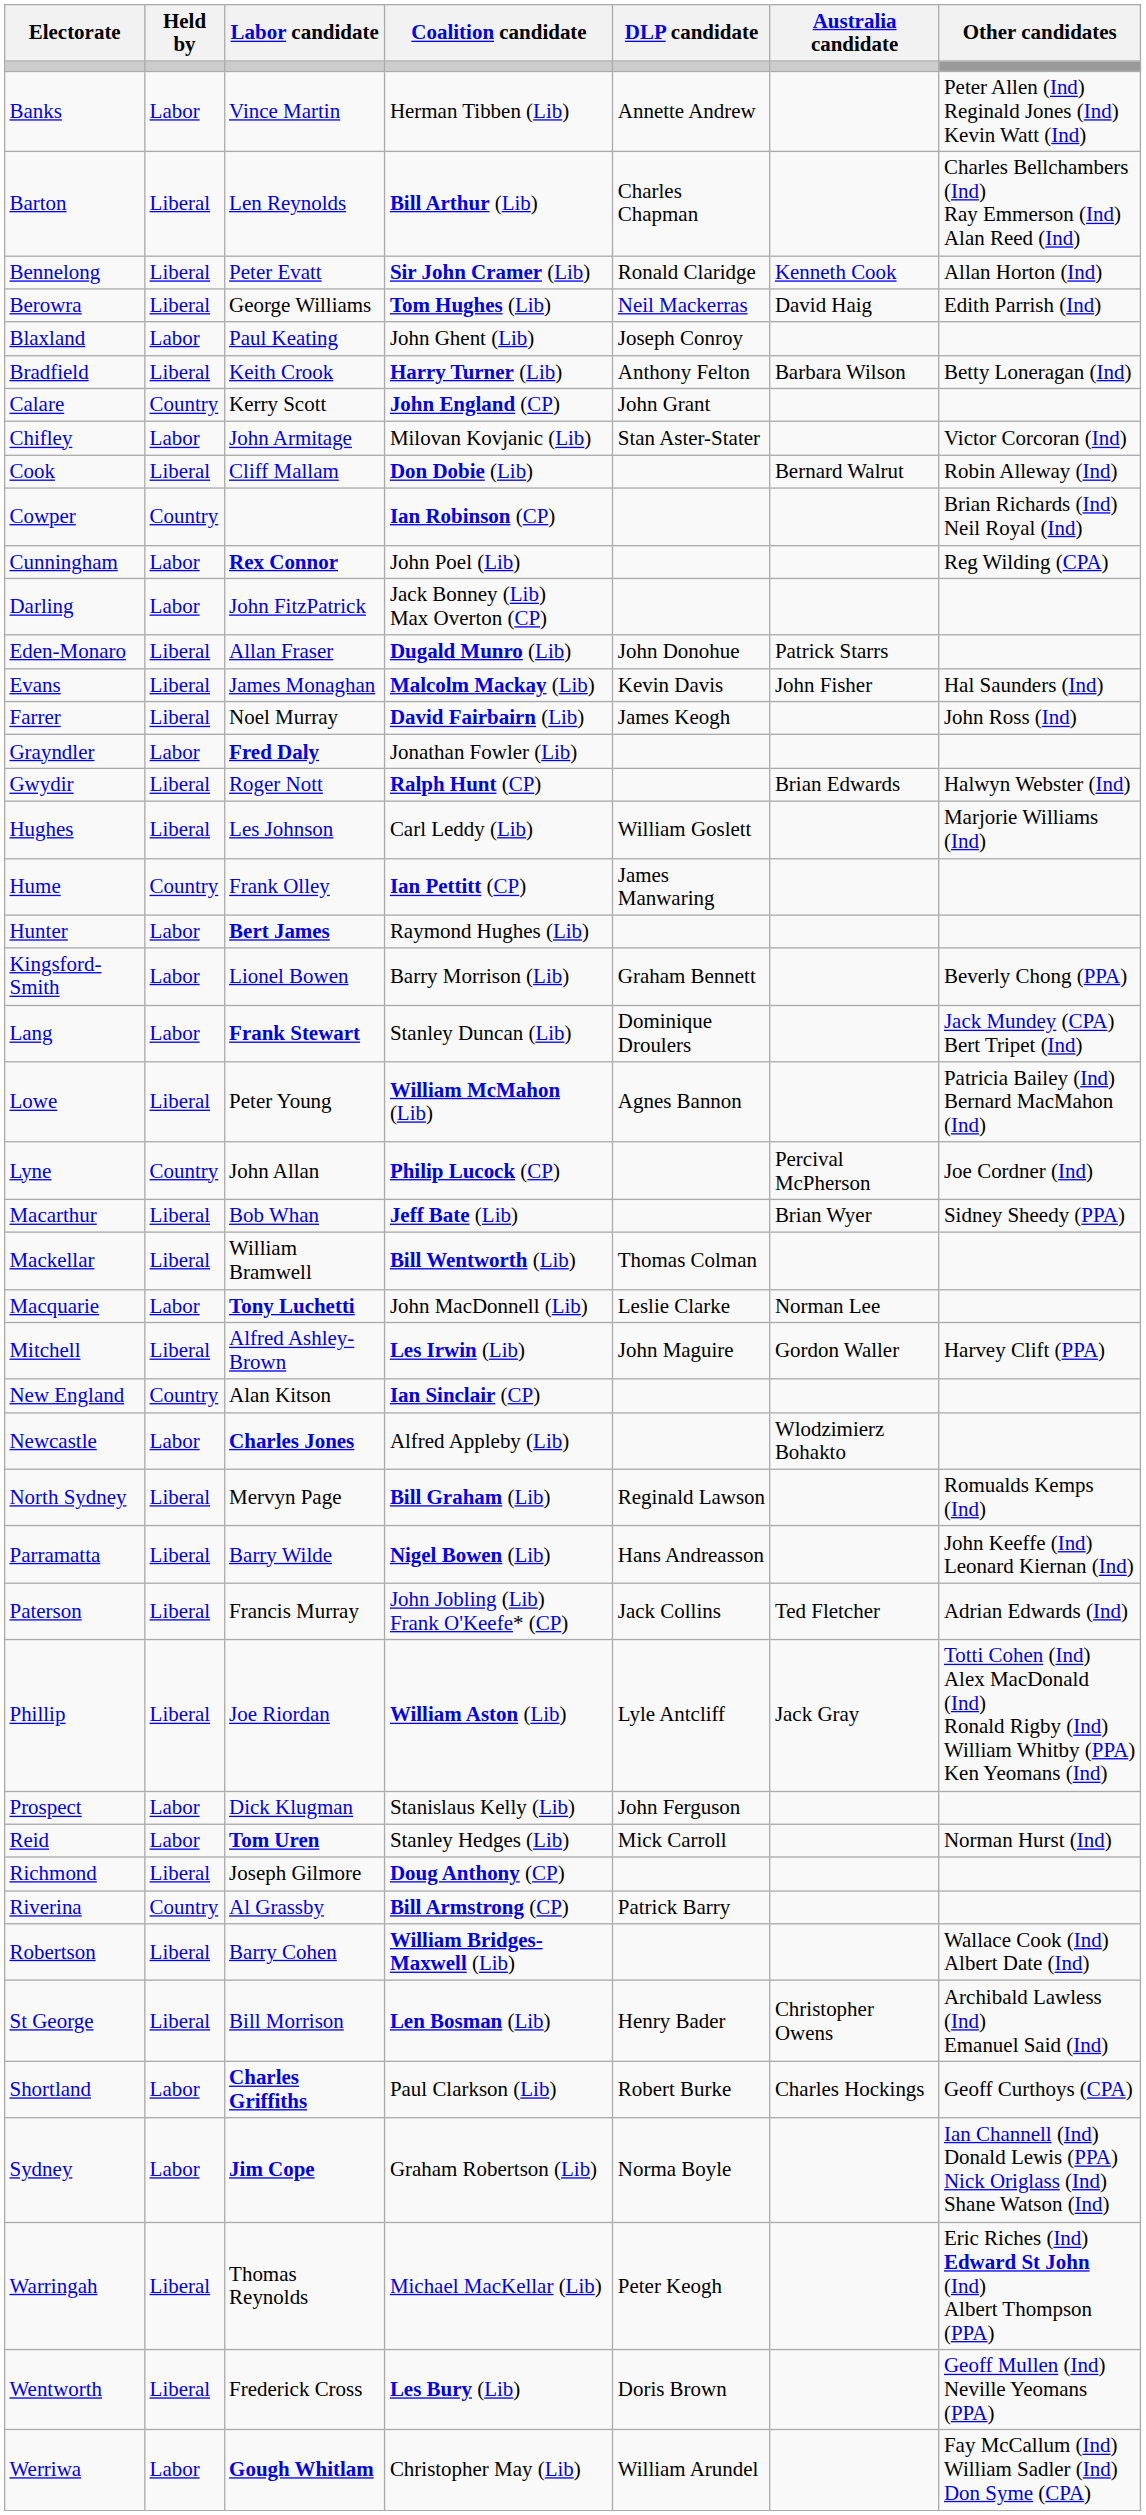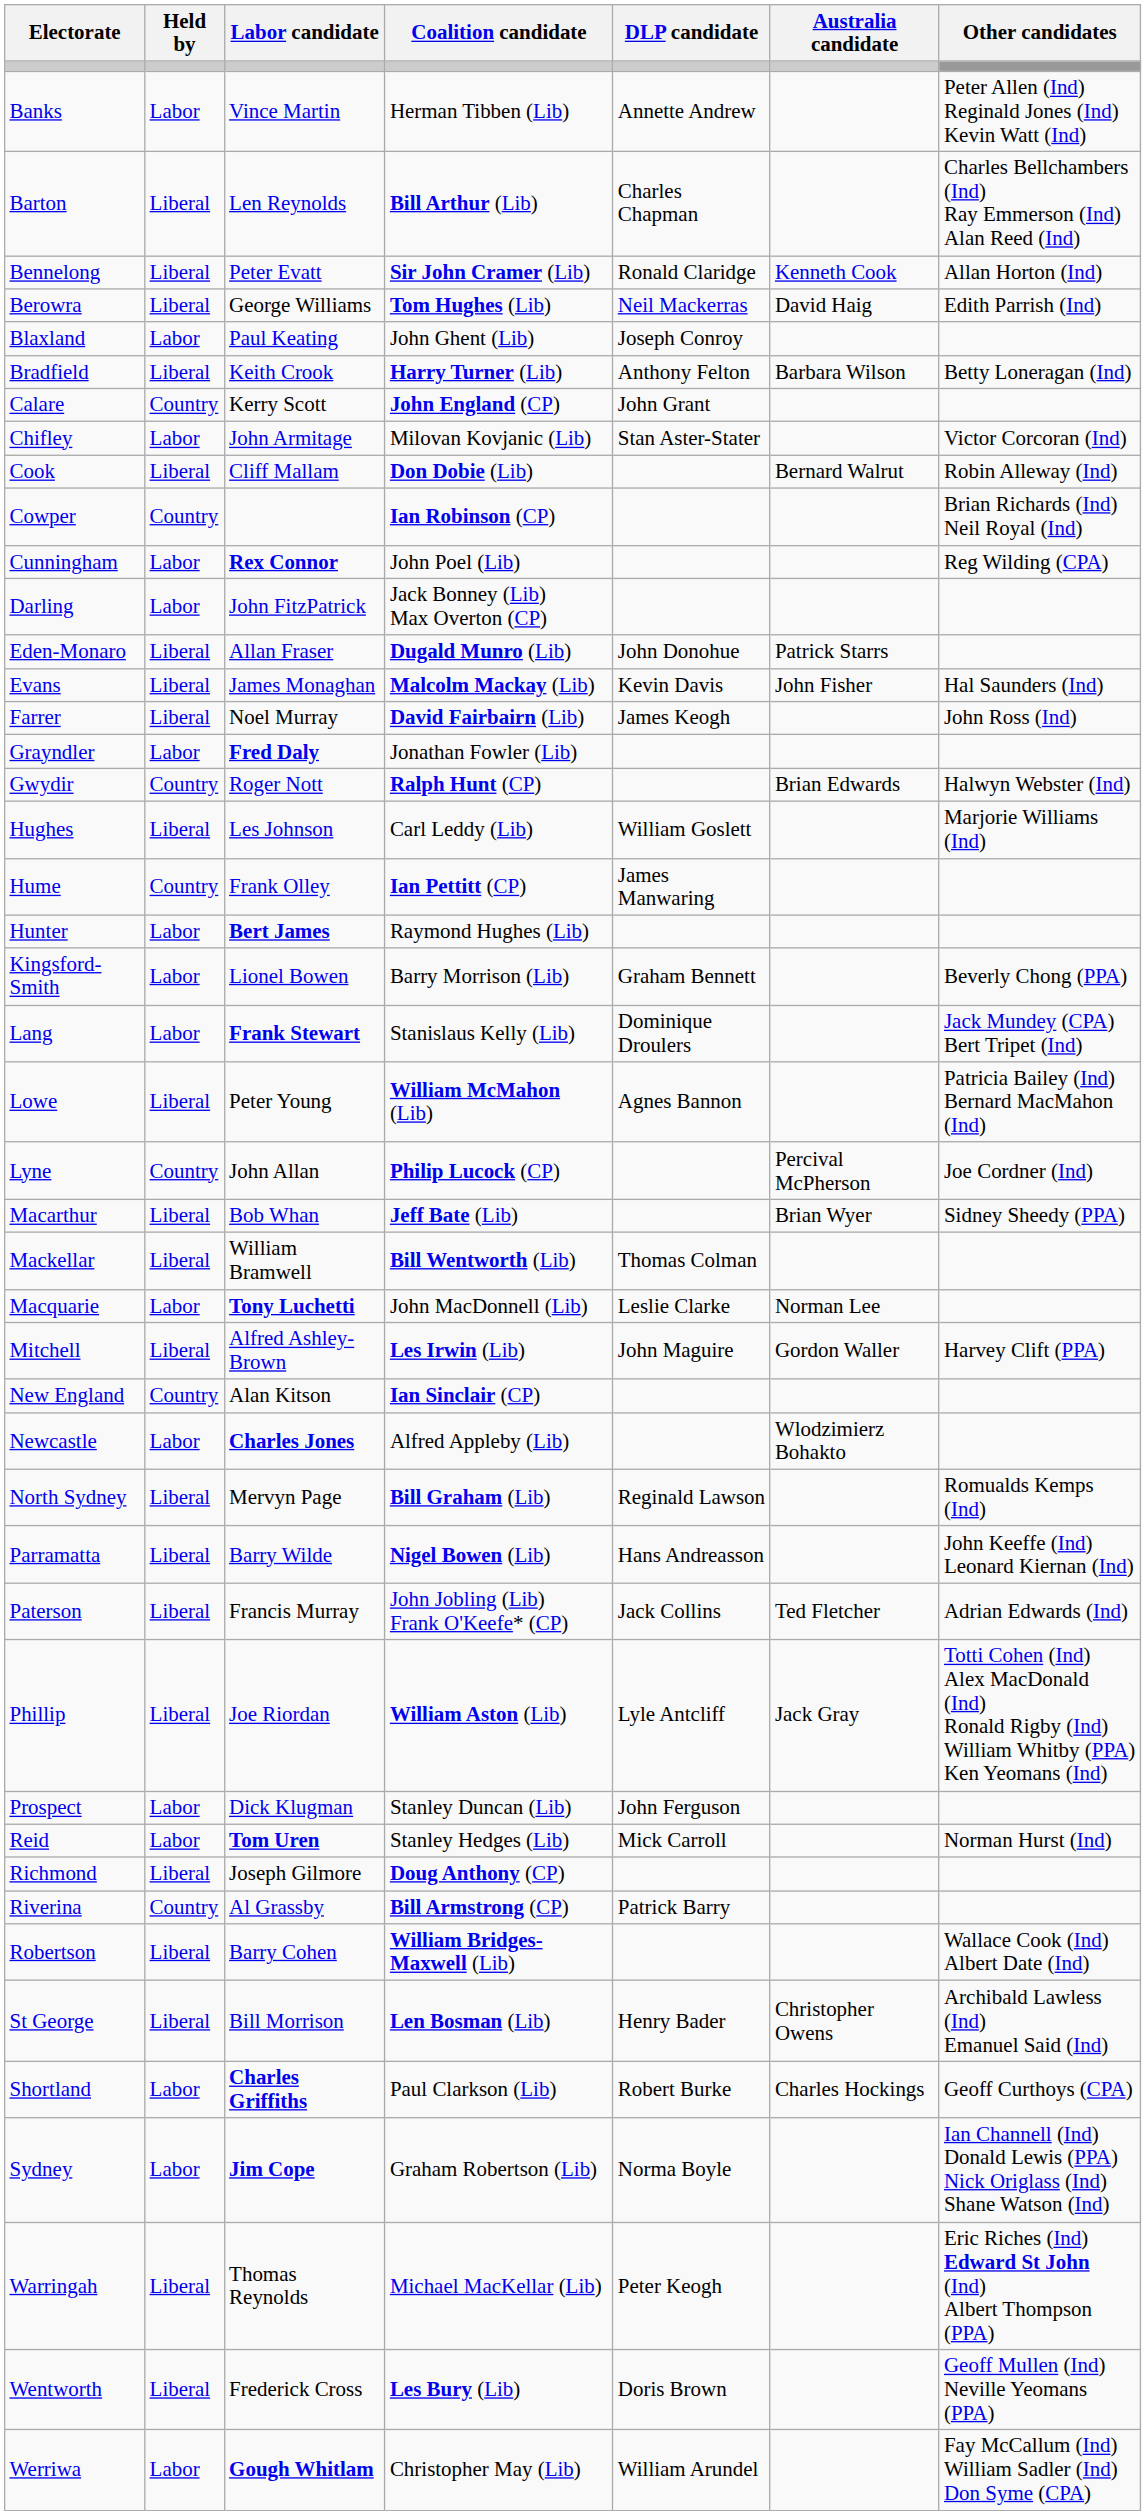Gwydir | Held by: Liberal -> Country
Lang | Coalition candidate: Stanley Duncan (Lib) -> Stanislaus Kelly (Lib)
Prospect | Coalition candidate: Stanislaus Kelly (Lib) -> Stanley Duncan (Lib)
